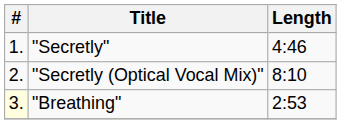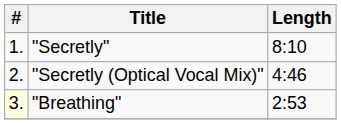"Secretly" | Length: 4:46 -> 8:10
"Secretly (Optical Vocal Mix)" | Length: 8:10 -> 4:46
